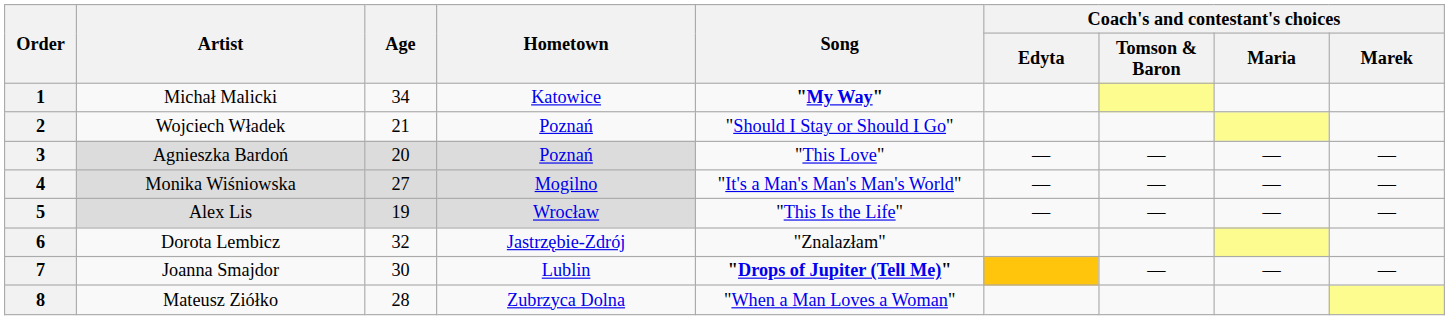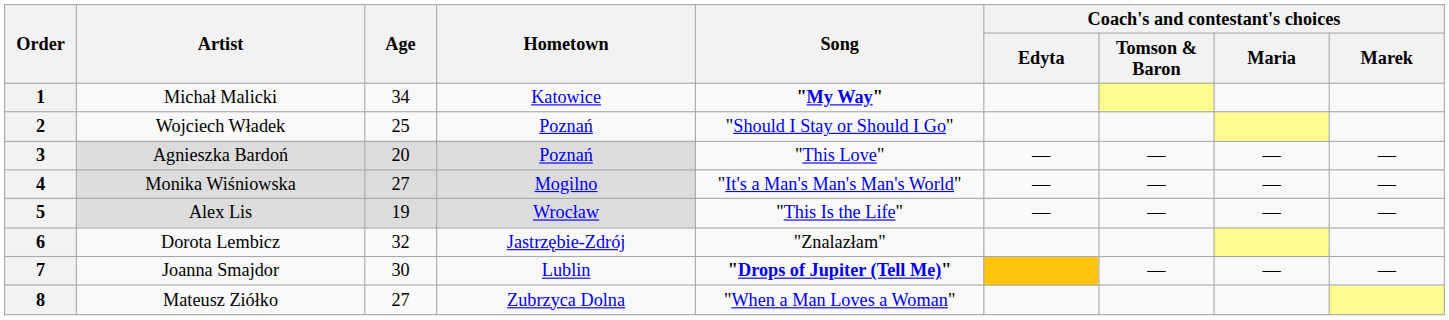2 | Age: 21 -> 25
8 | Age: 28 -> 27
